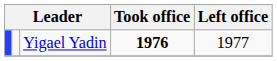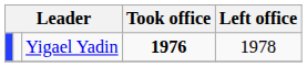Yigael Yadin | Left office: 1977 -> 1978
